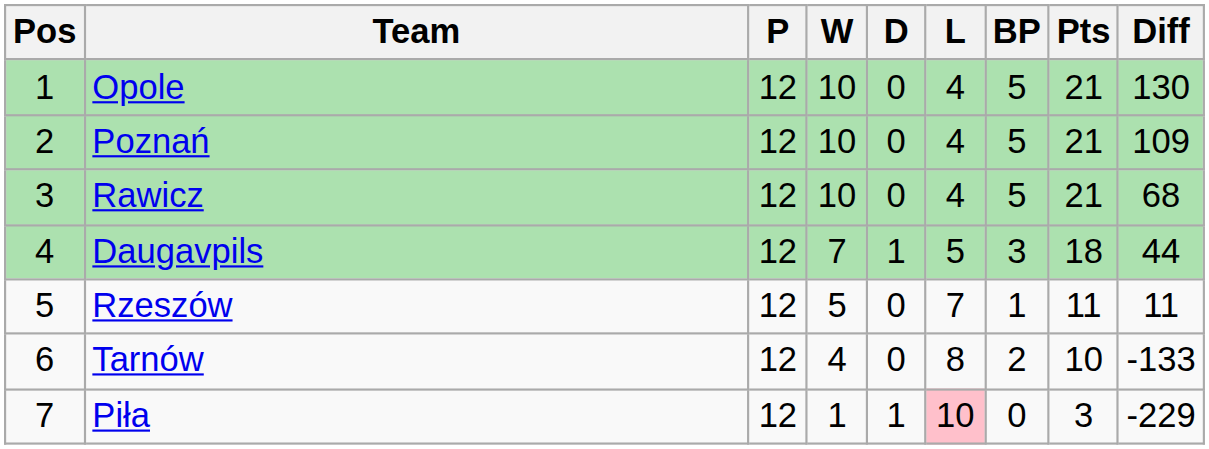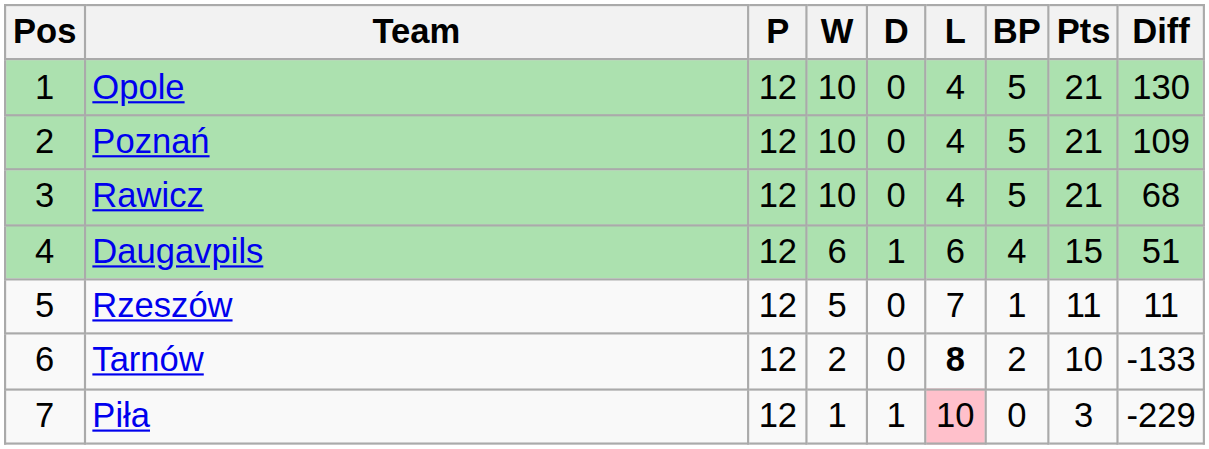Daugavpils | W: 7 -> 6
Daugavpils | L: 5 -> 6
Daugavpils | BP: 3 -> 4
Daugavpils | Pts: 18 -> 15
Daugavpils | Diff: 44 -> 51
Tarnów | W: 4 -> 2
Tarnów | L: normal -> bold
